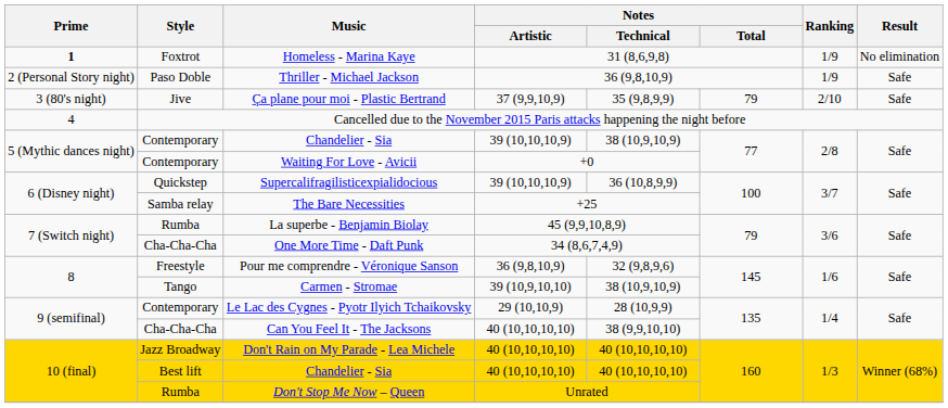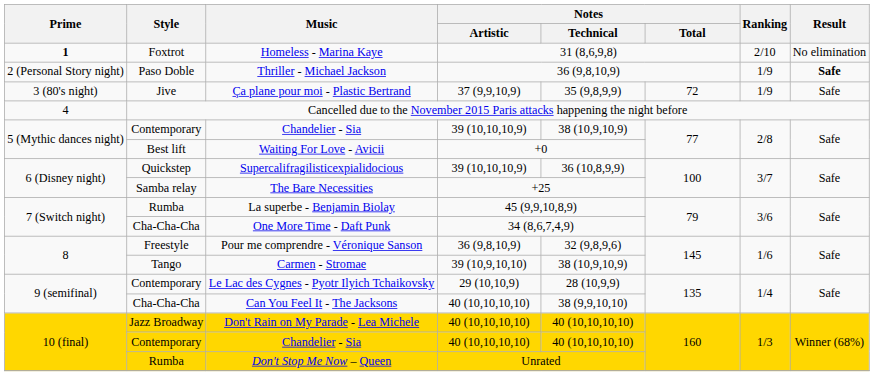Homeless - Marina Kaye | Ranking: 1/9 -> 2/10
Thriller - Michael Jackson | Result: normal -> bold
Ça plane pour moi - Plastic Bertrand | Notes / Total: 79 -> 72
Ça plane pour moi - Plastic Bertrand | Ranking: 2/10 -> 1/9
Waiting For Love - Avicii | Style: Contemporary -> Best lift
Chandelier - Sia / 40 (10,10,10,10) | Style: Best lift -> Contemporary
